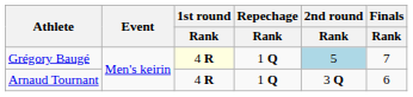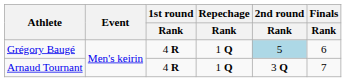Grégory Baugé | 1st round / Rank: lightyellow background -> no background
Grégory Baugé | Finals / Rank: 7 -> 6
Arnaud Tournant | Finals / Rank: 6 -> 7
